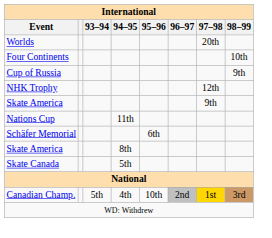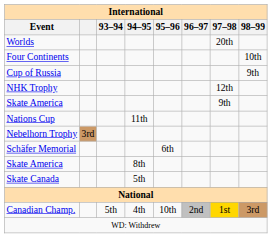+ row: Nebelhorn Trophy | 3rd
